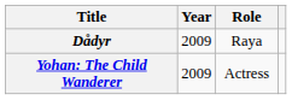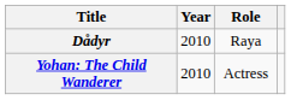Dådyr | Year: 2009 -> 2010
Yohan: The Child Wanderer | Year: 2009 -> 2010
